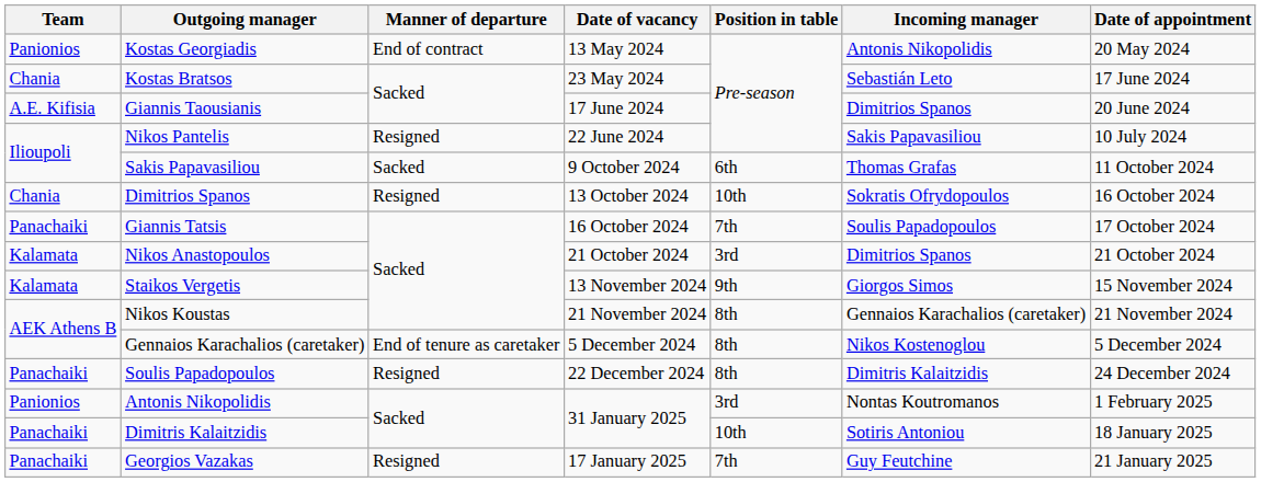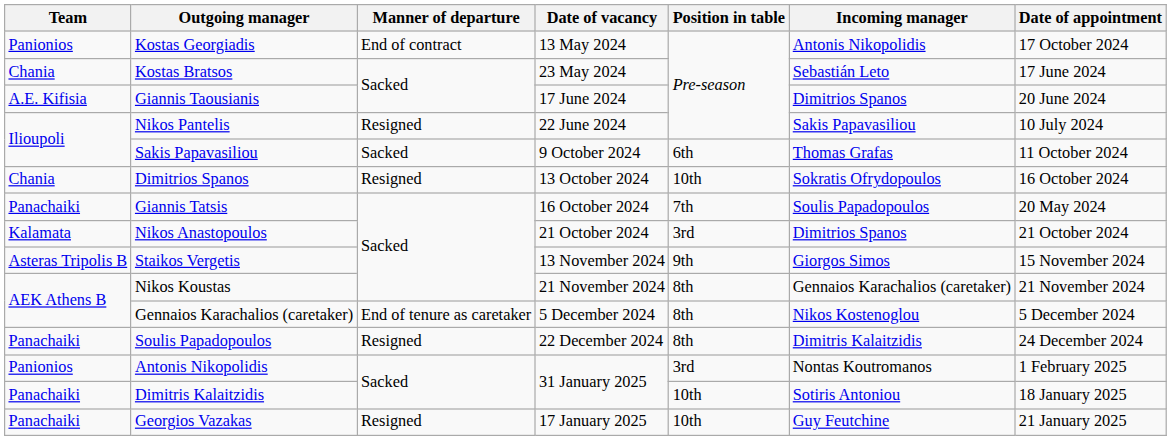Kostas Georgiadis | Date of appointment: 20 May 2024 -> 17 October 2024
Giannis Tatsis | Date of appointment: 17 October 2024 -> 20 May 2024
Staikos Vergetis | Team: Kalamata -> Asteras Tripolis B
Georgios Vazakas | Position in table: 7th -> 10th
